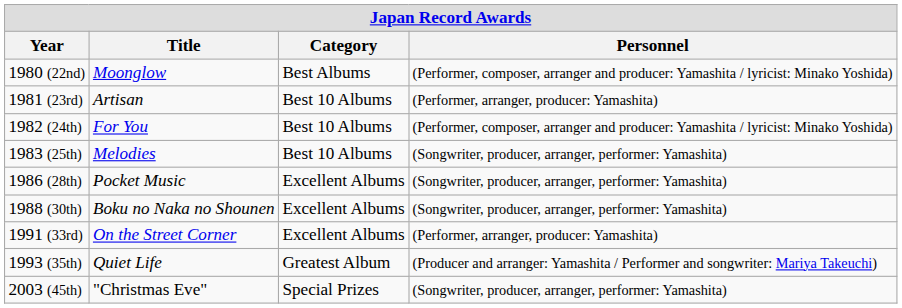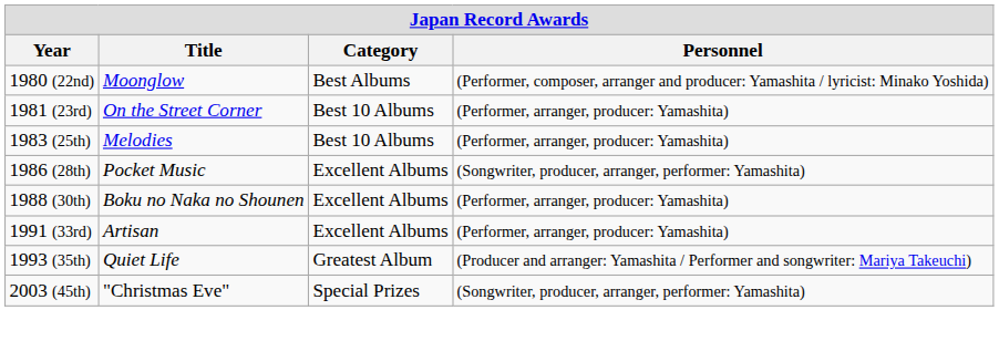1981 (23rd) | Title: Artisan -> On the Street Corner
- row: 1982 (24th) | For You | Best 10 Albums | (Performer, composer, arranger and producer: Yamashita / lyricist: Minako Yoshida)
1983 (25th) | Personnel: (Songwriter, producer, arranger, performer: Yamashita) -> (Performer, arranger, producer: Yamashita)
1988 (30th) | Personnel: (Songwriter, producer, arranger, performer: Yamashita) -> (Performer, arranger, producer: Yamashita)
1991 (33rd) | Title: On the Street Corner -> Artisan
